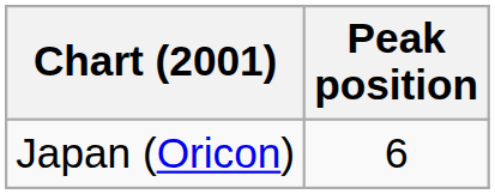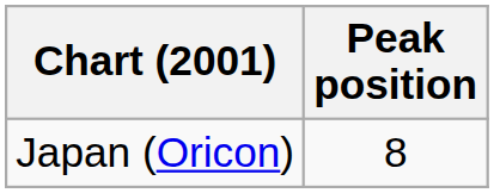Japan (Oricon) | Peak position: 6 -> 8
